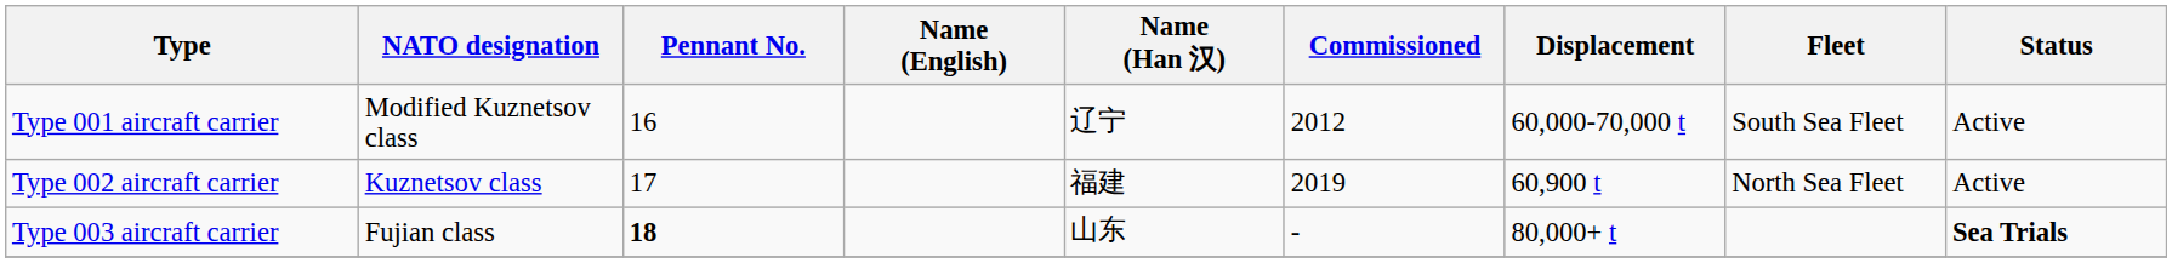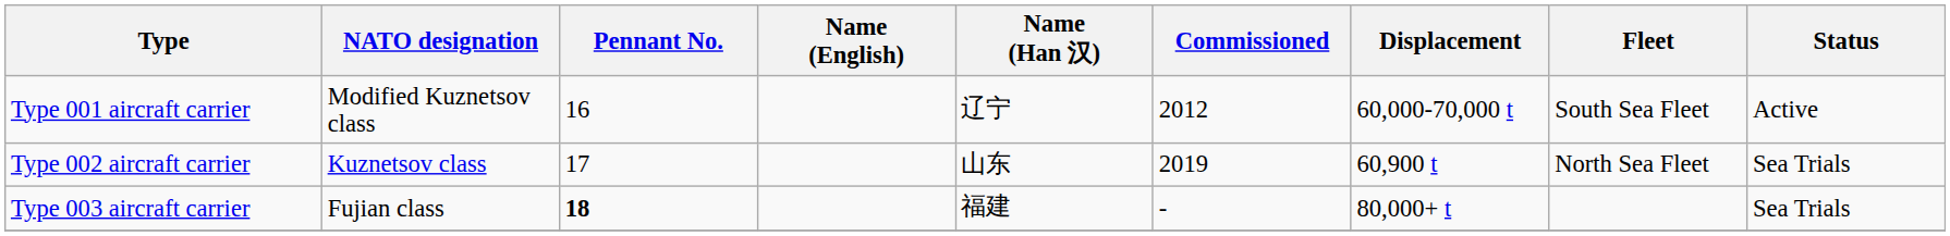Type 002 aircraft carrier | Name (Han 汉): 福建 -> 山东
Type 002 aircraft carrier | Status: Active -> Sea Trials
Type 003 aircraft carrier | Name (Han 汉): 山东 -> 福建
Type 003 aircraft carrier | Status: bold -> normal
